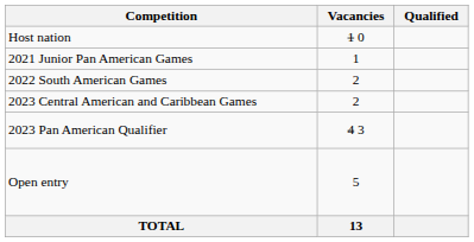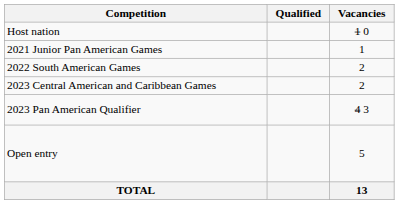columns swapped: Vacancies <-> Qualified
